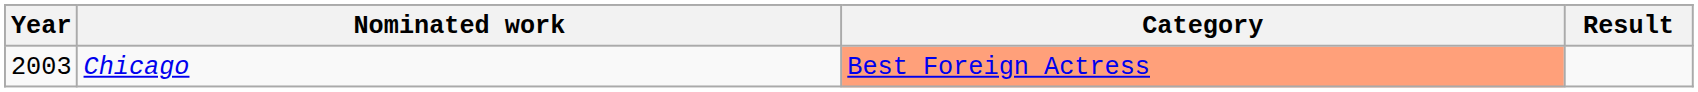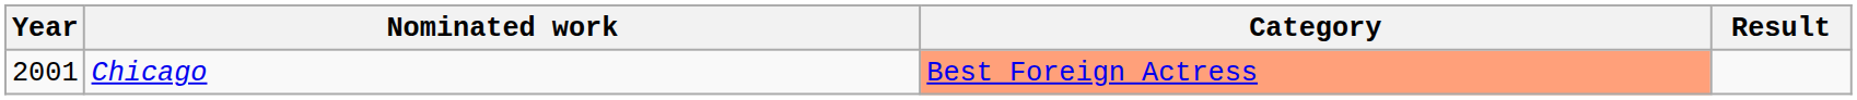Chicago | Year: 2003 -> 2001
